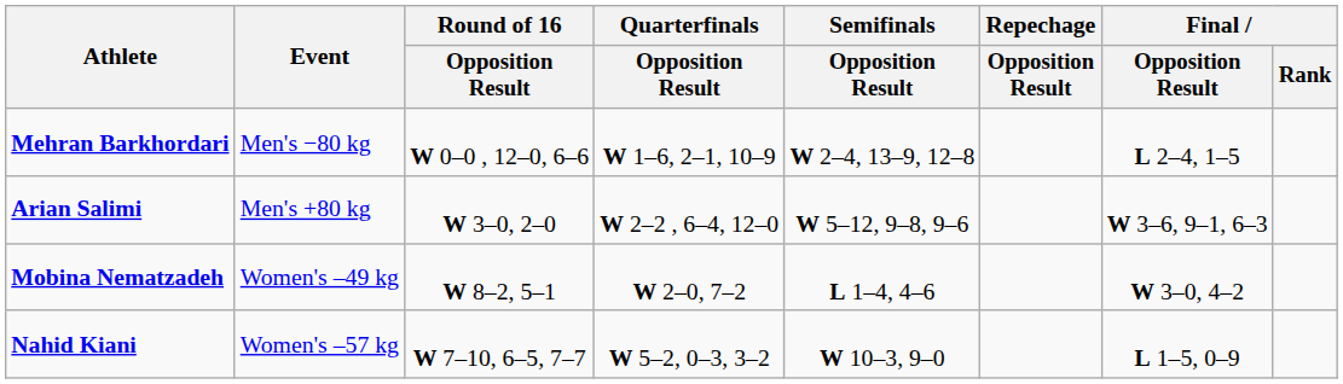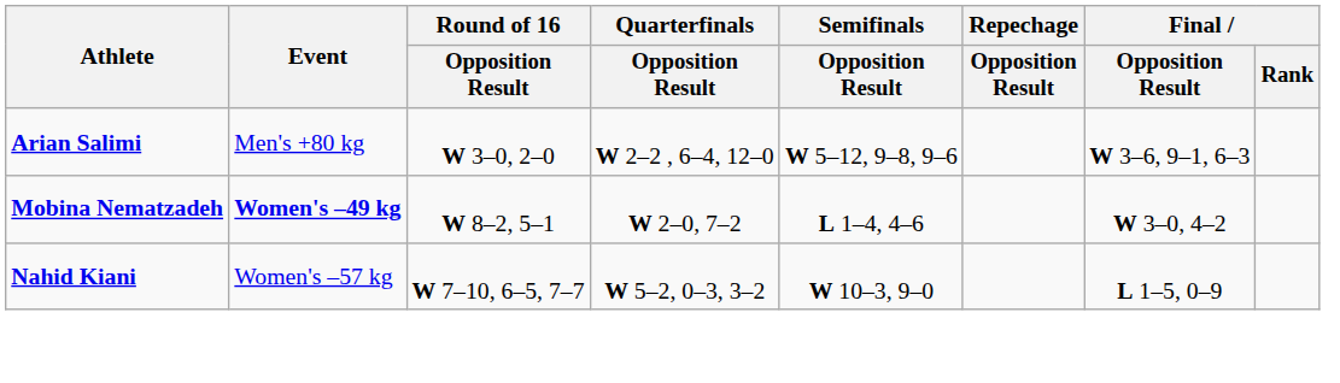- row: Mehran Barkhordari | Men's −80 kg | W 0–0 , 12–0, 6–6 | W 1–6, 2–1, 10–9 | W 2–4, 13–9, 12–8 | L 2–4, 1–5
Mobina Nematzadeh | Event: normal -> bold
